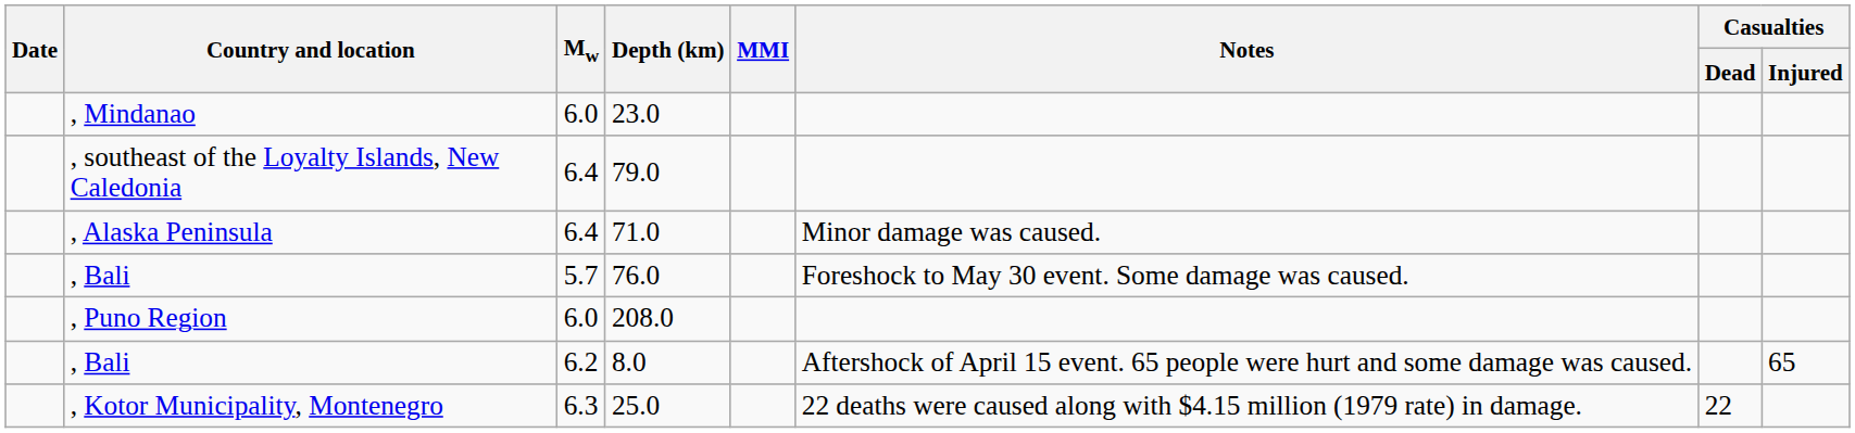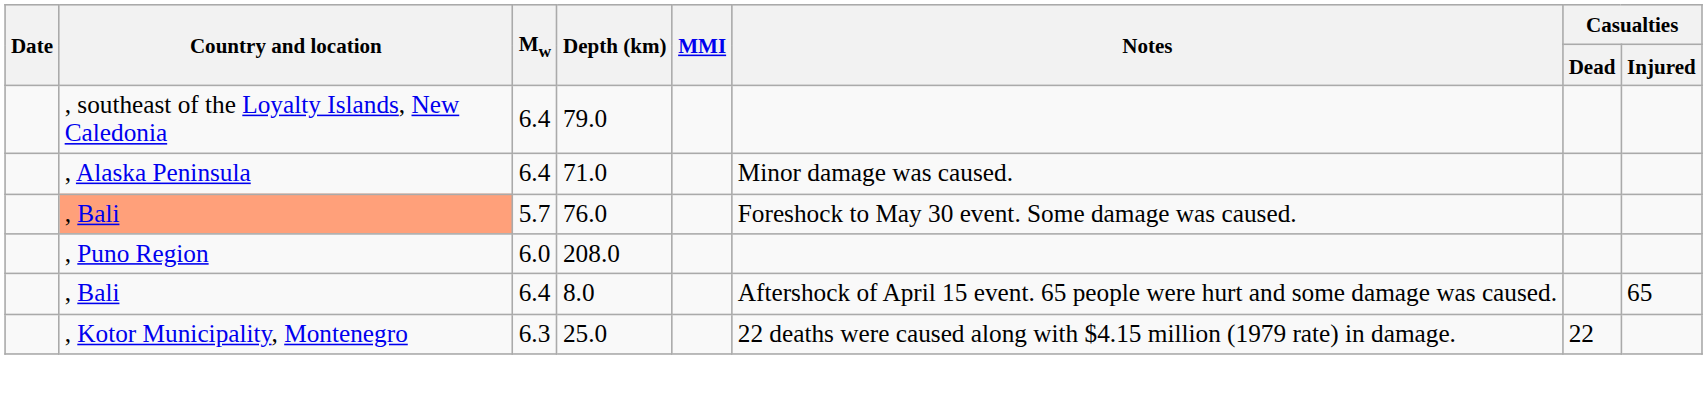- row: , Mindanao | 6.0 | 23.0
76.0 | Country and location: no background -> lightsalmon background
8.0 | Mw: 6.2 -> 6.4
